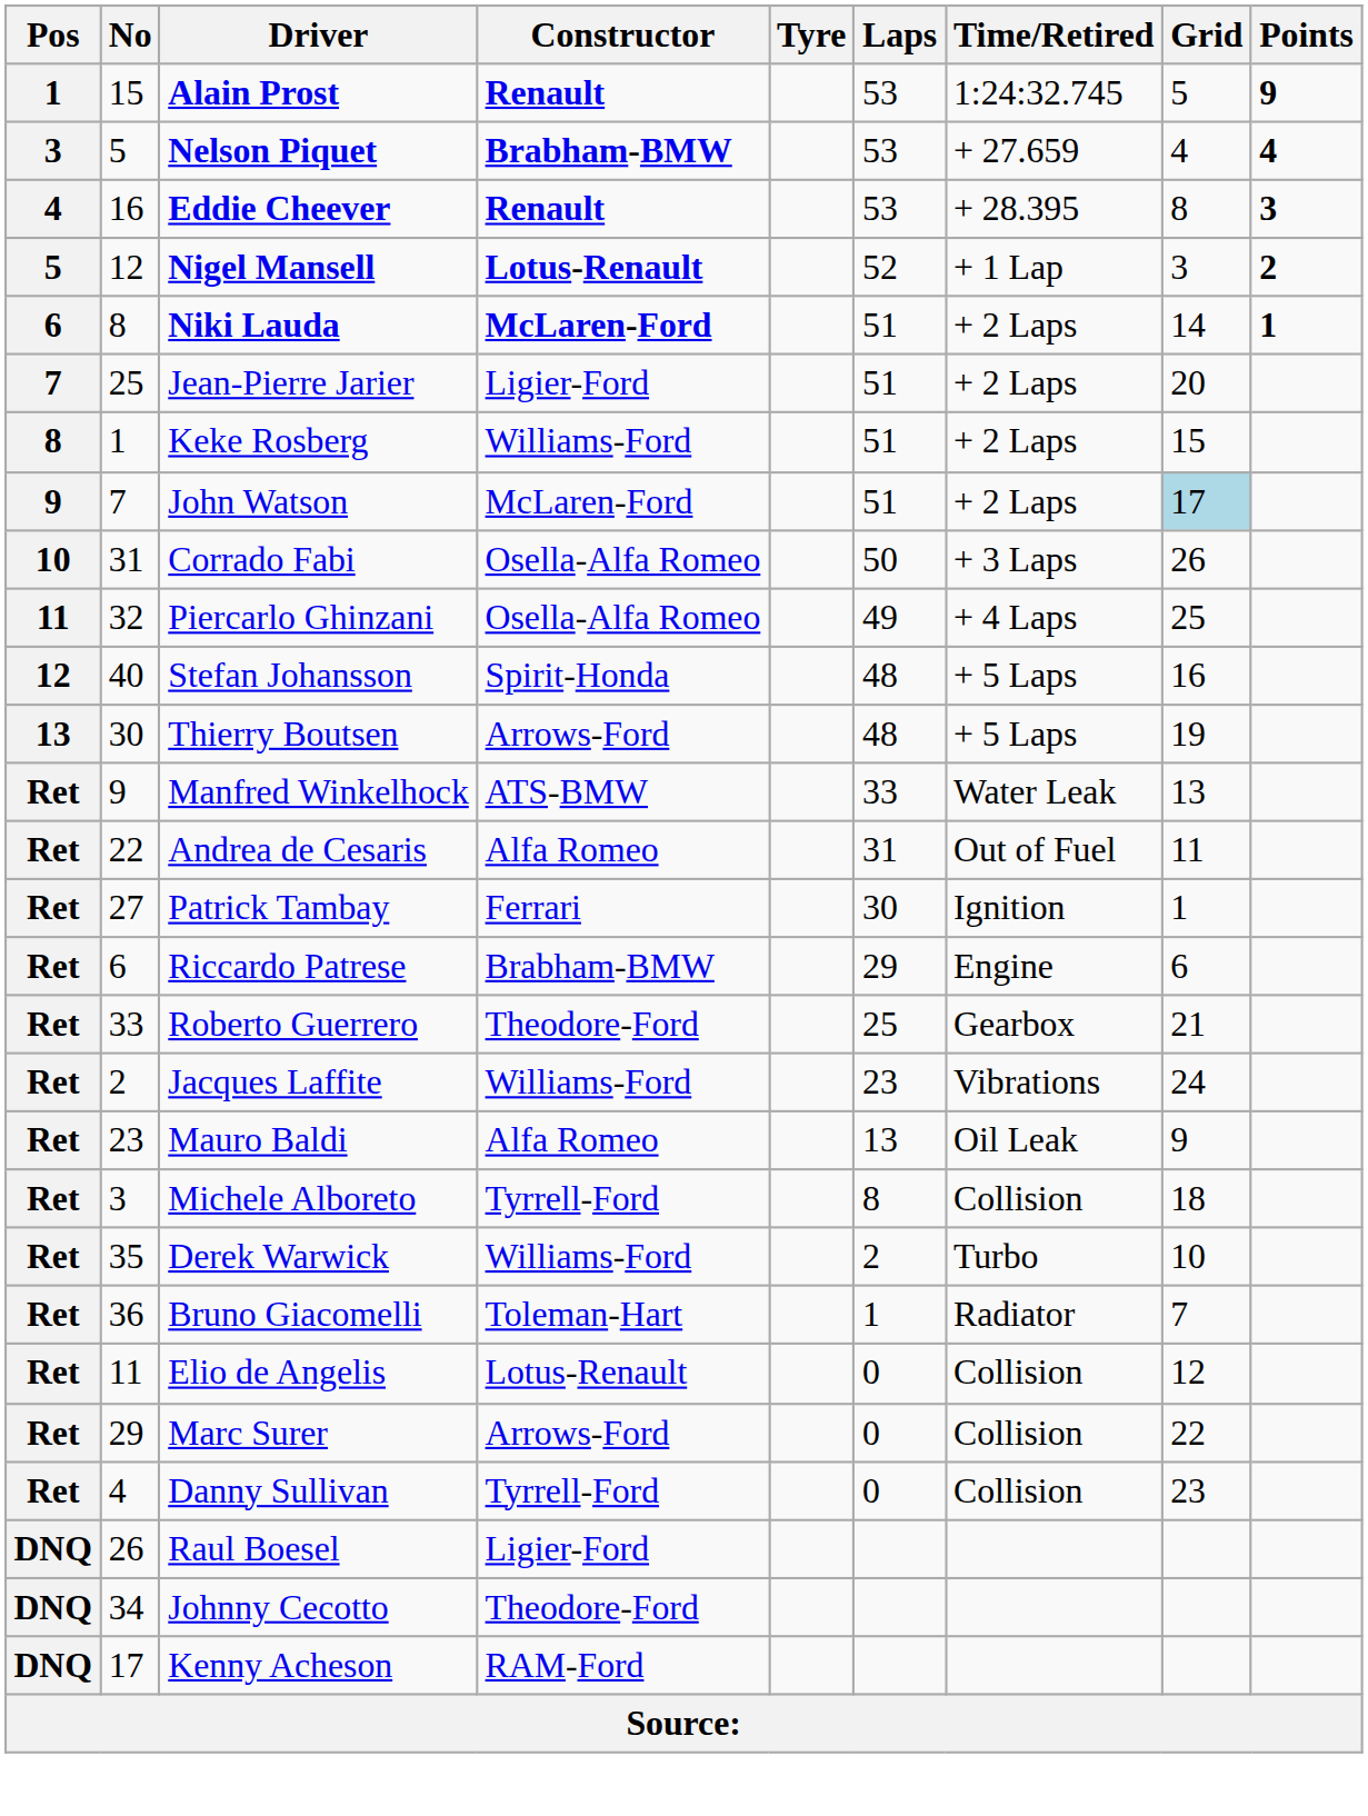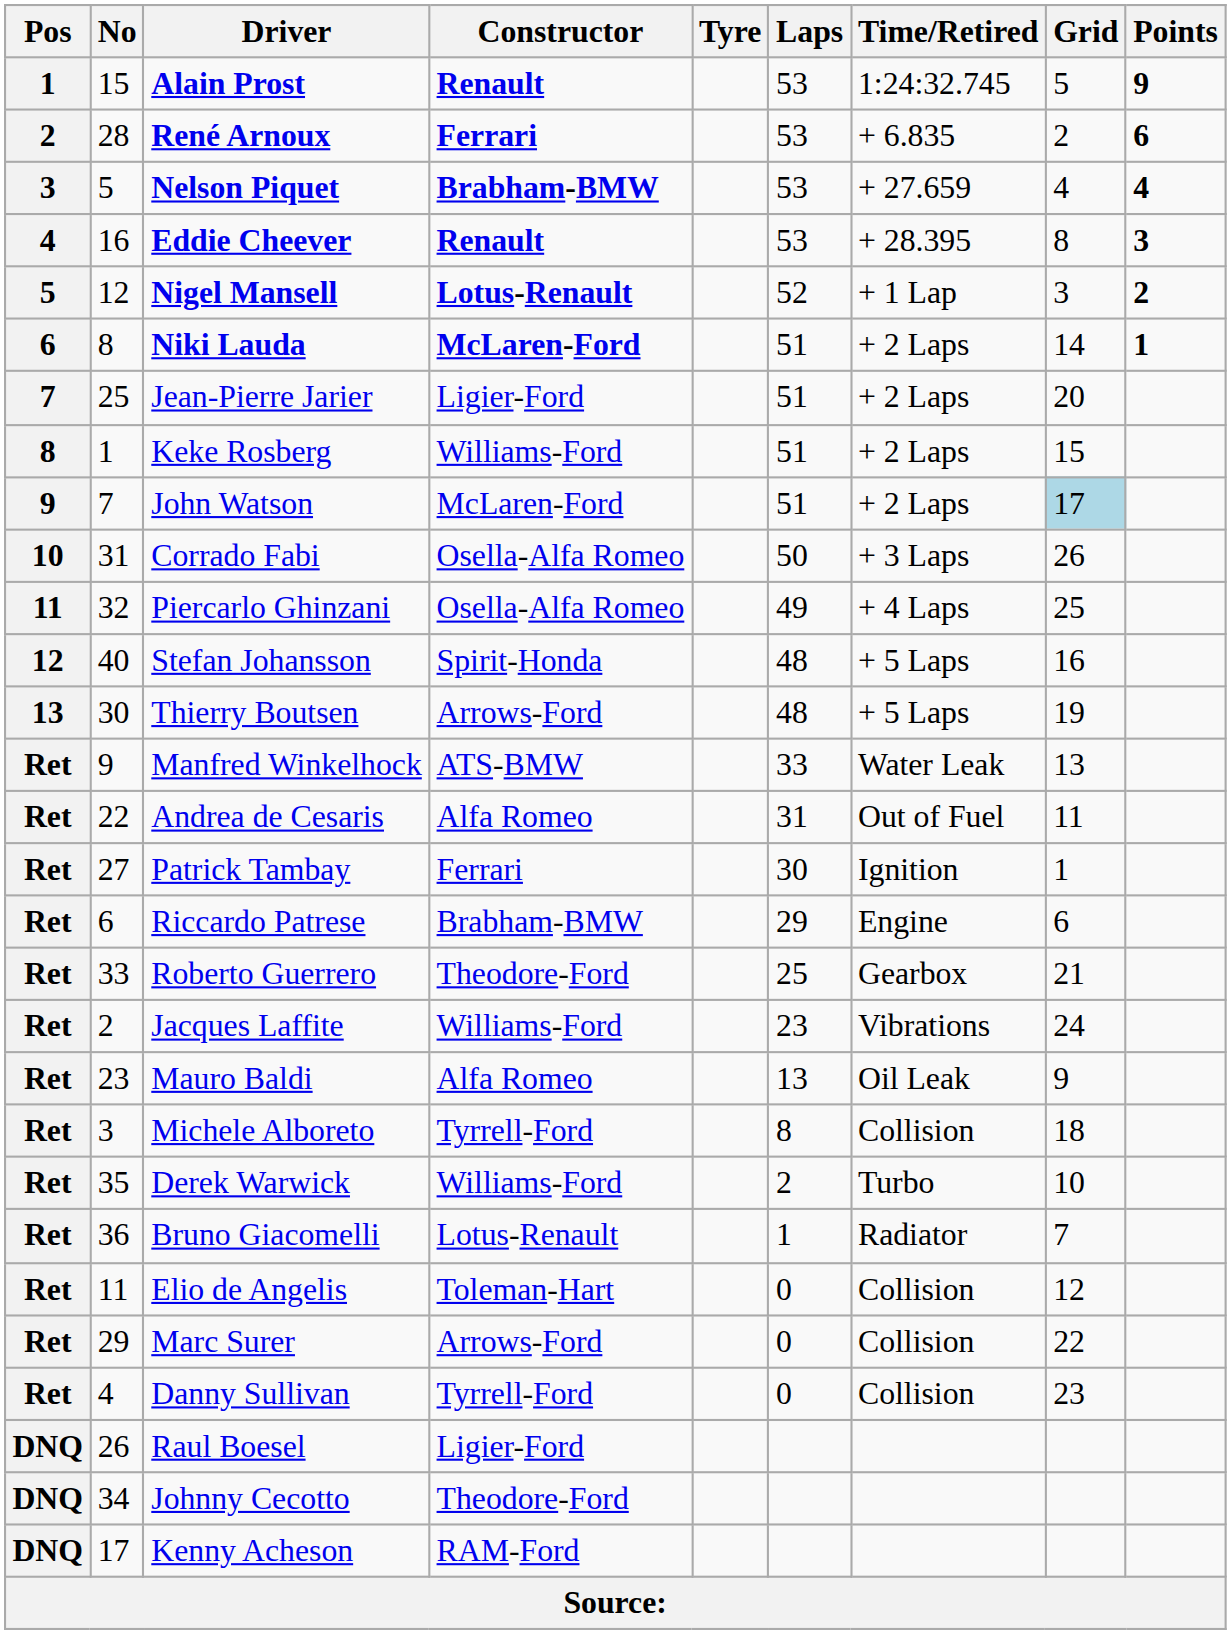+ row: 2 | 28 | René Arnoux | Ferrari | 53 | + 6.835 | 2 | 6
Bruno Giacomelli | Constructor: Toleman-Hart -> Lotus-Renault
Elio de Angelis | Constructor: Lotus-Renault -> Toleman-Hart
